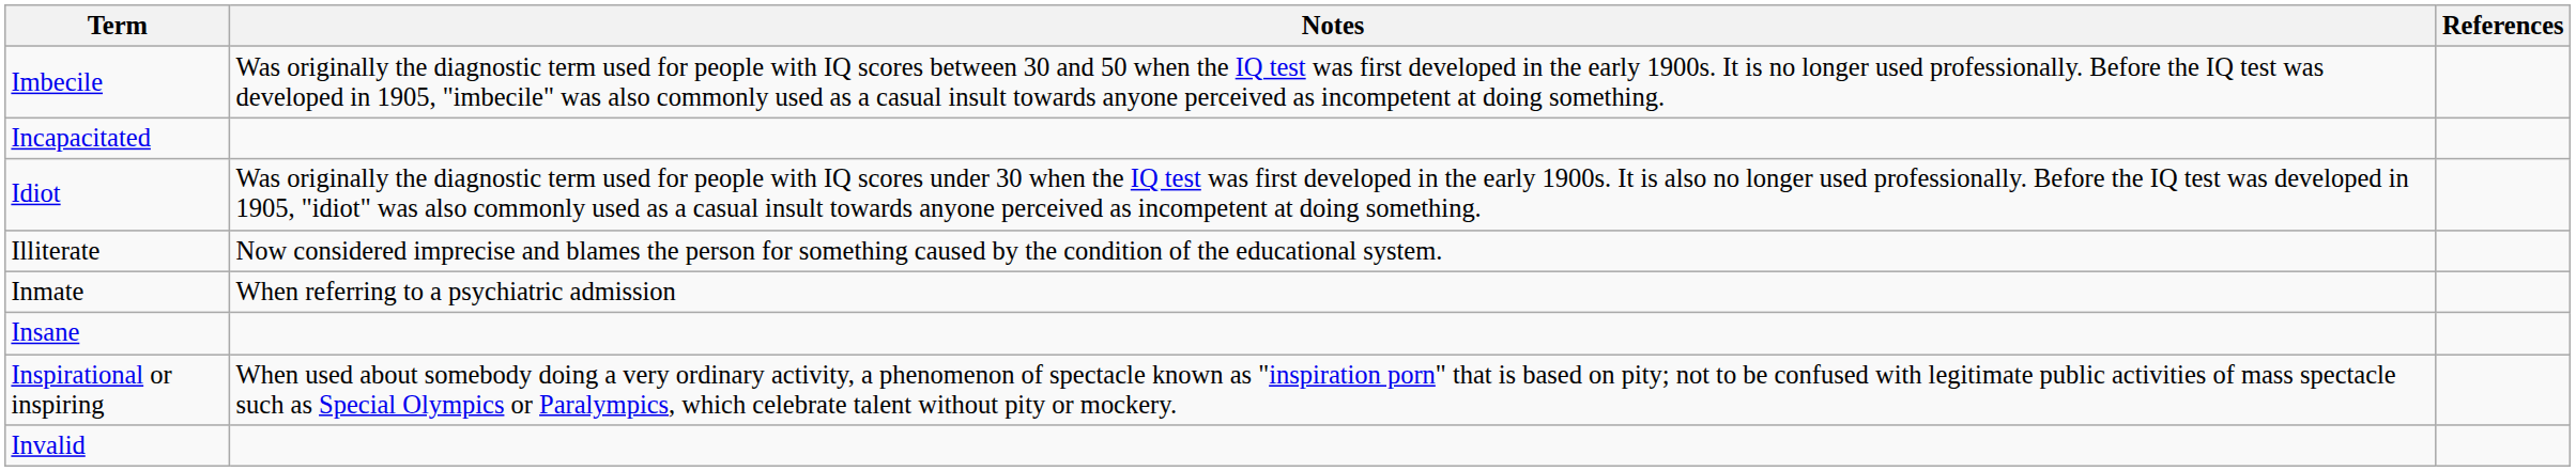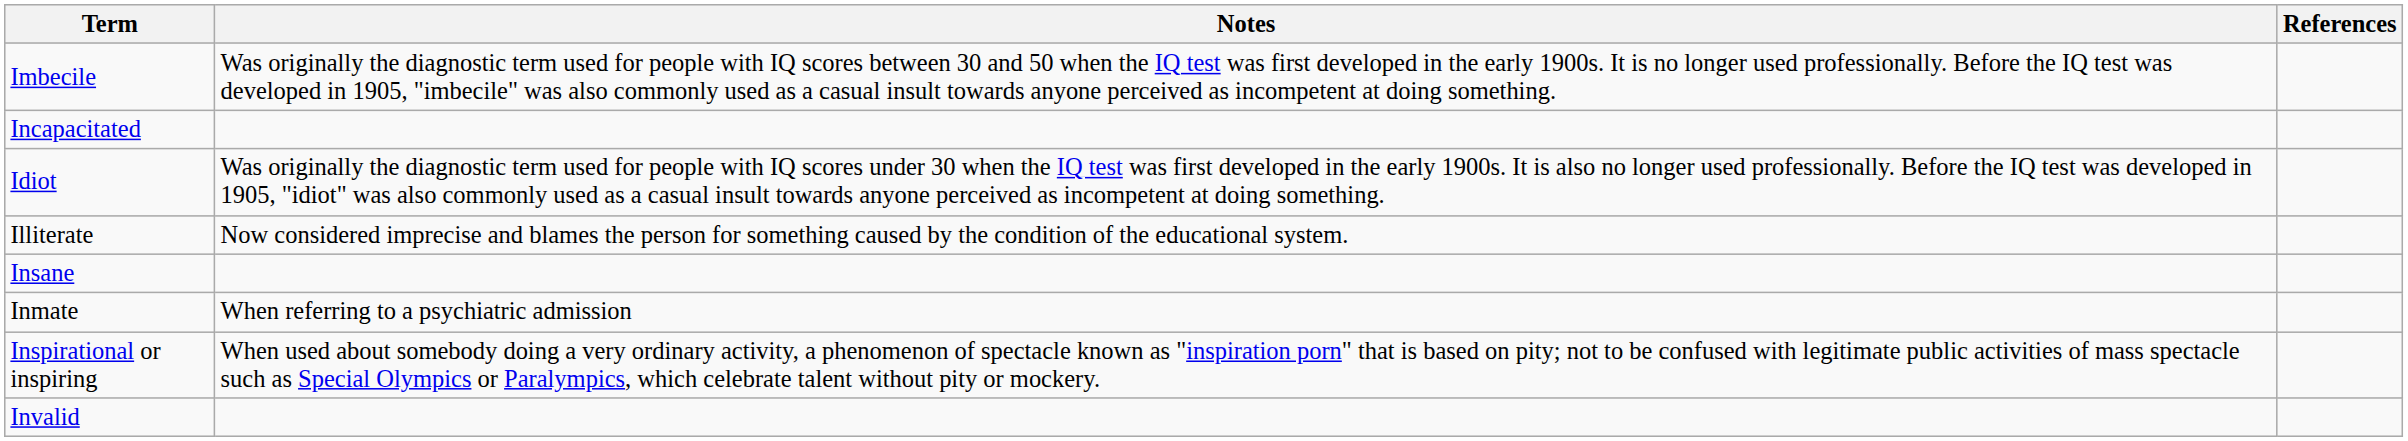rows swapped: Inmate <-> Insane
